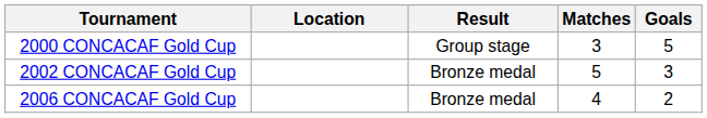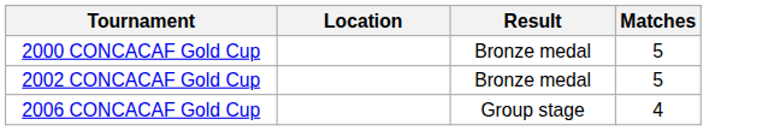- column: Goals | 5 | 3 | 2
2000 CONCACAF Gold Cup | Result: Group stage -> Bronze medal
2000 CONCACAF Gold Cup | Matches: 3 -> 5
2006 CONCACAF Gold Cup | Result: Bronze medal -> Group stage
